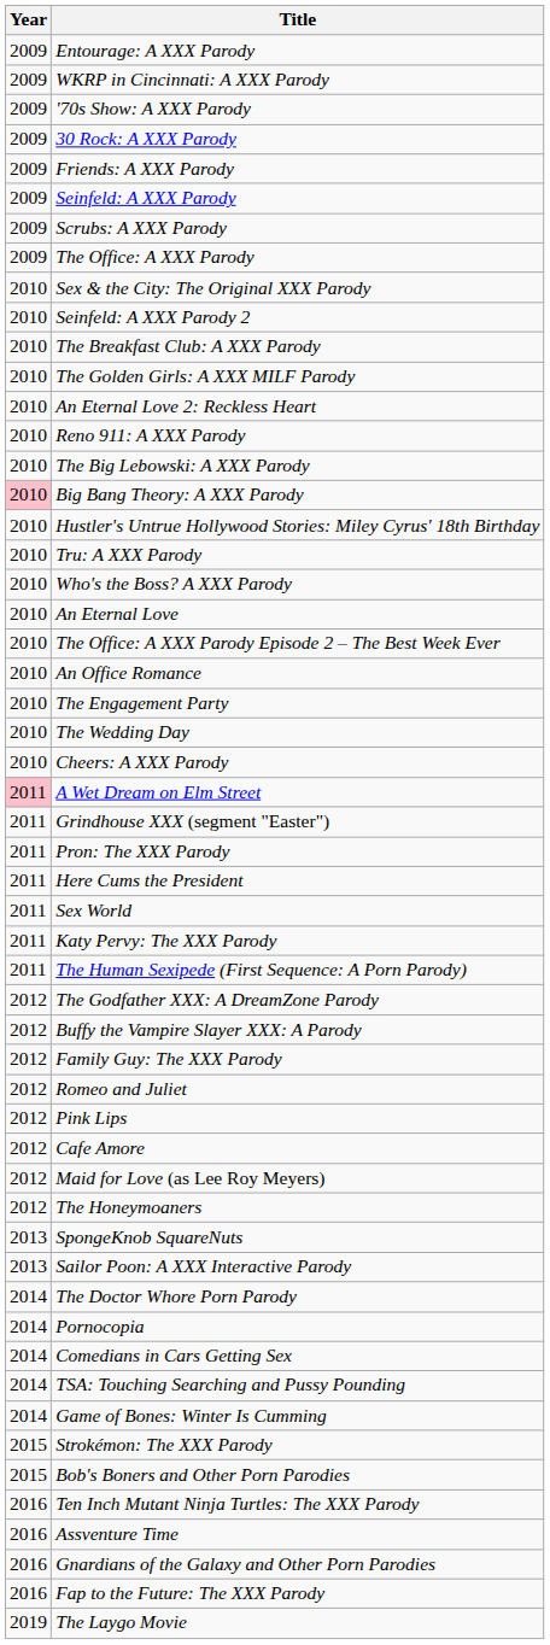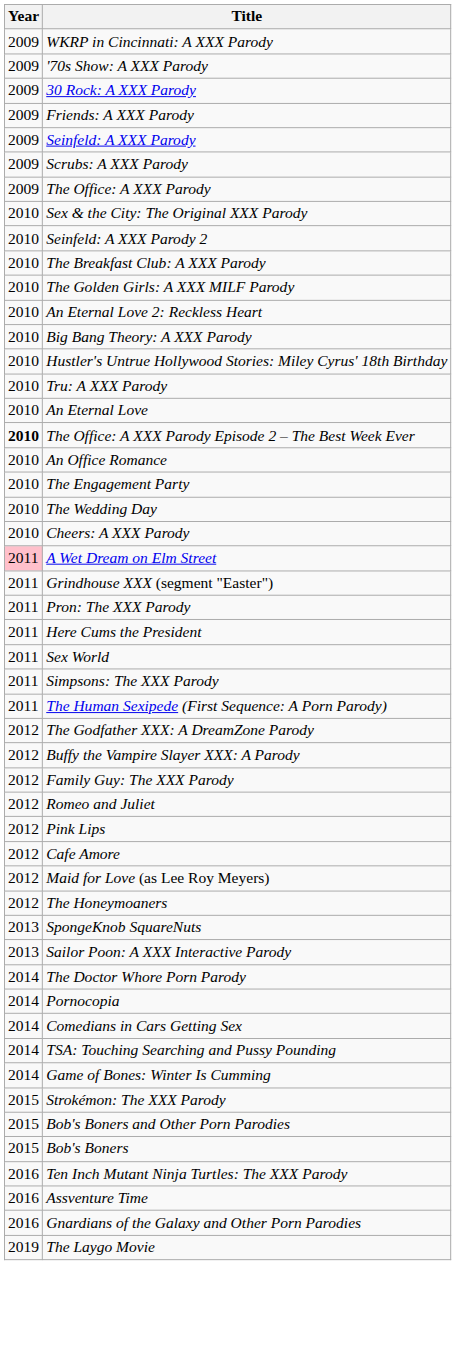- row: 2009 | Entourage: A XXX Parody
- row: 2010 | Reno 911: A XXX Parody
- row: 2010 | The Big Lebowski: A XXX Parody
Big Bang Theory: A XXX Parody | Year: pink background -> no background
- row: 2010 | Who's the Boss? A XXX Parody
The Office: A XXX Parody Episode 2 – The Best Week Ever | Year: normal -> bold
- row: 2011 | Katy Pervy: The XXX Parody
+ row: 2011 | Simpsons: The XXX Parody
+ row: 2015 | Bob's Boners
- row: 2016 | Fap to the Future: The XXX Parody
